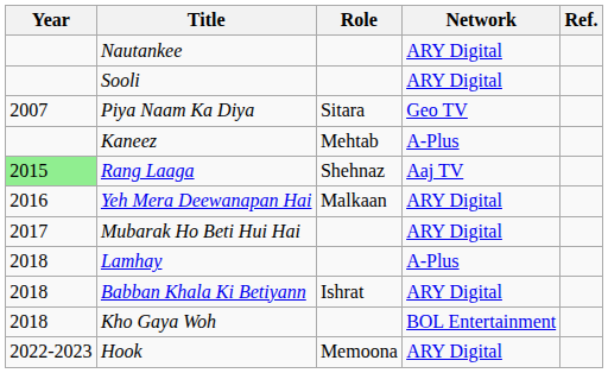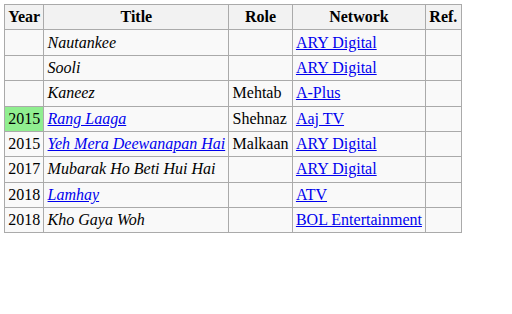- row: 2007 | Piya Naam Ka Diya | Sitara | Geo TV
Yeh Mera Deewanapan Hai | Year: 2016 -> 2015
Lamhay | Network: A-Plus -> ATV
- row: 2018 | Babban Khala Ki Betiyann | Ishrat | ARY Digital
- row: 2022-2023 | Hook | Memoona | ARY Digital
